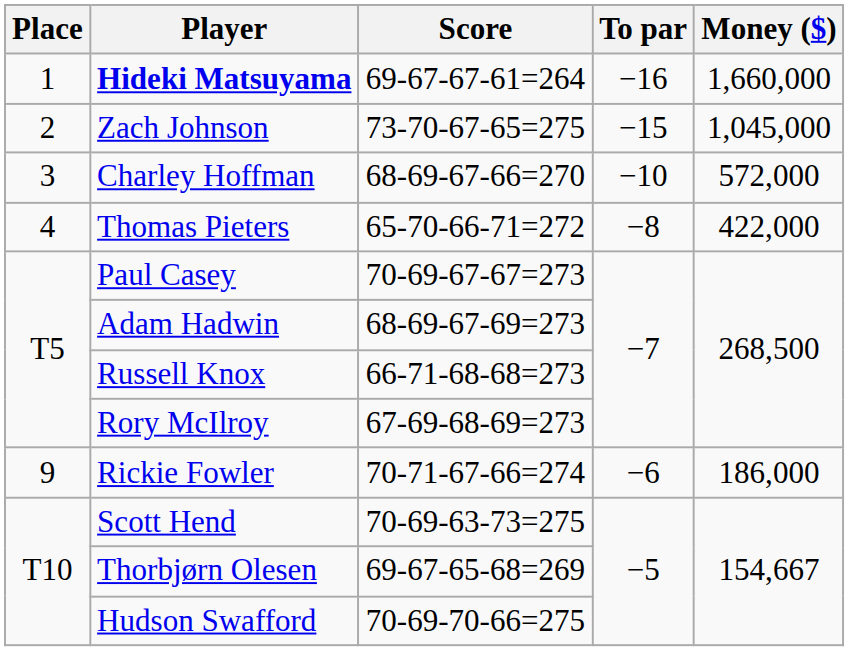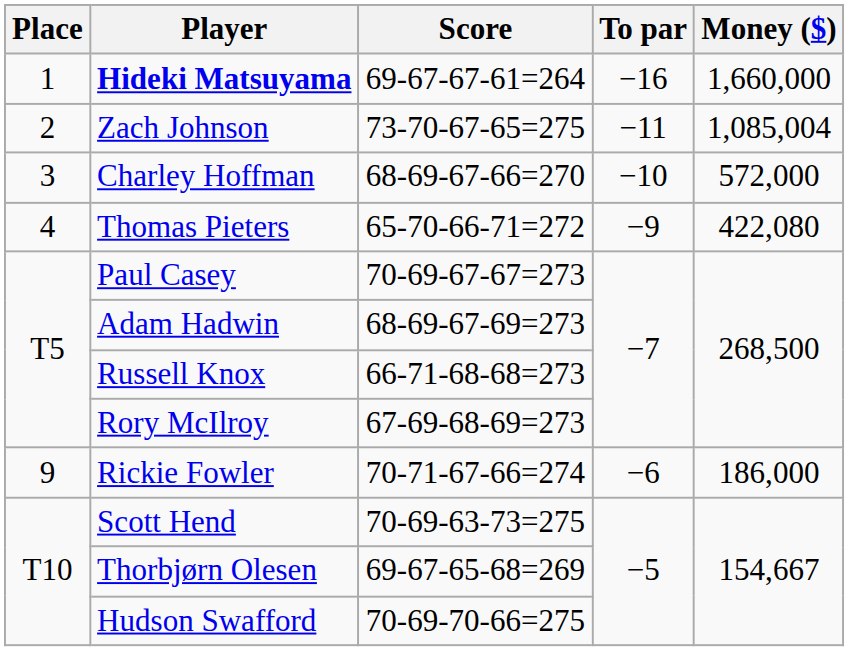Zach Johnson | To par: −15 -> −11
Zach Johnson | Money ($): 1,045,000 -> 1,085,004
Thomas Pieters | To par: −8 -> −9
Thomas Pieters | Money ($): 422,000 -> 422,080
